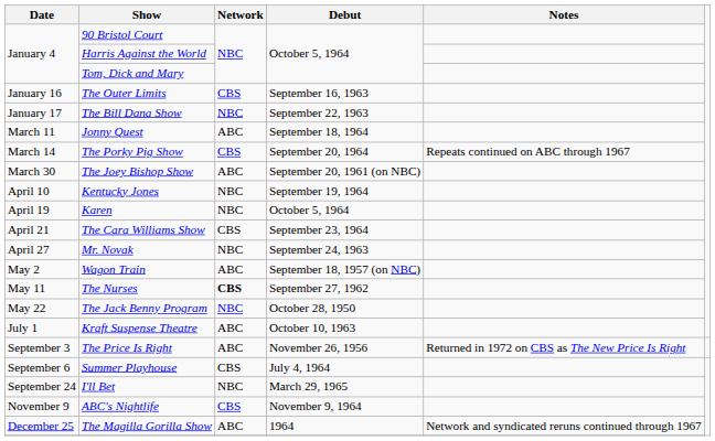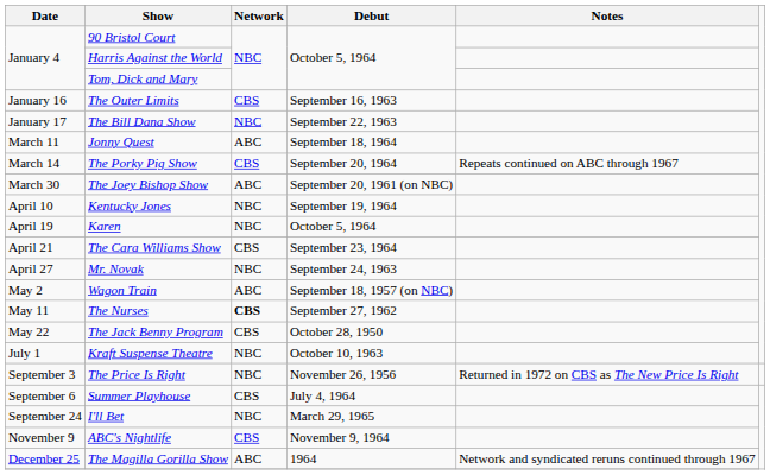The Jack Benny Program | Network: NBC -> CBS
Kraft Suspense Theatre | Network: ABC -> NBC
The Price Is Right | Network: ABC -> NBC
